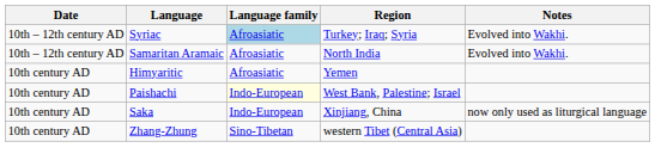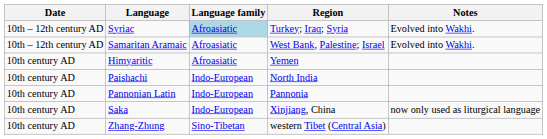Samaritan Aramaic | Region: North India -> West Bank, Palestine; Israel
Paishachi | Language family: lightyellow background -> no background
Paishachi | Region: West Bank, Palestine; Israel -> North India
+ row: 10th century AD | Pannonian Latin | Indo-European | Pannonia
